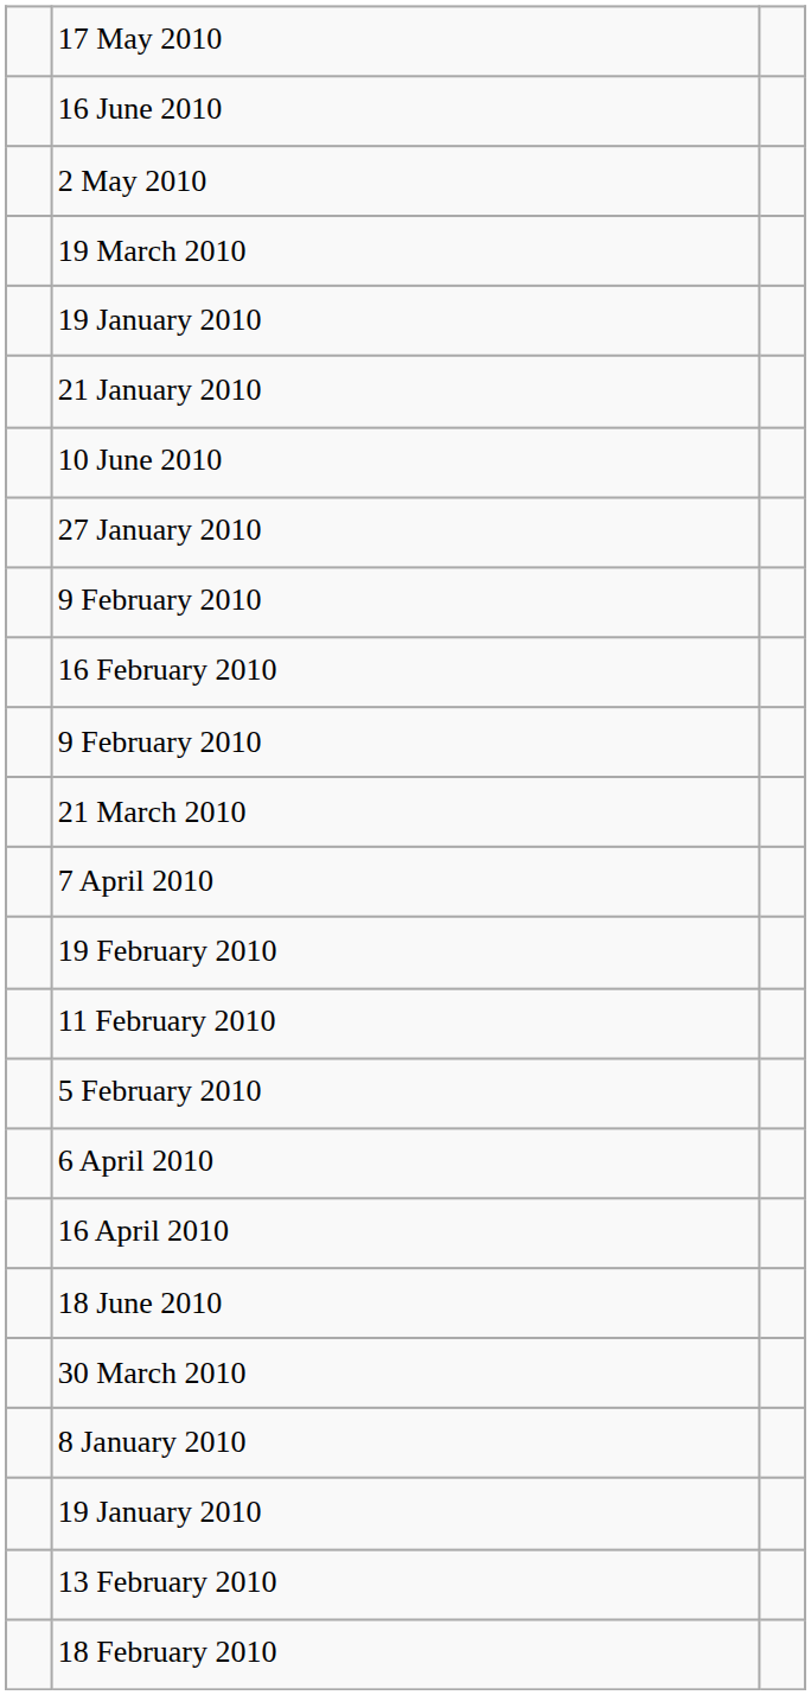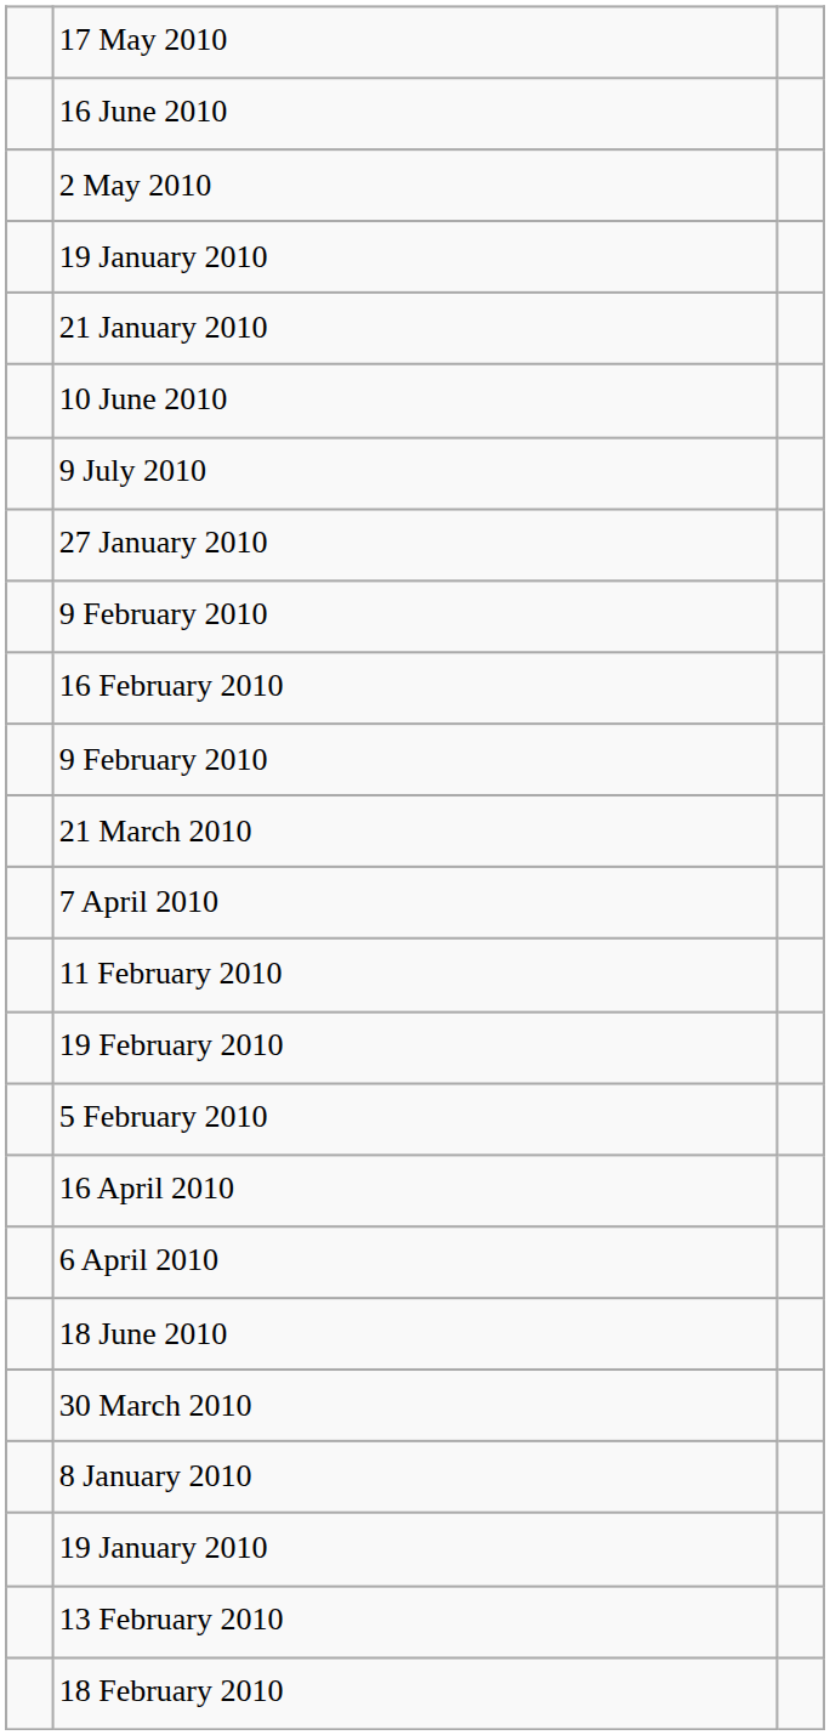- row: 19 March 2010
+ row: 9 July 2010
rows swapped: 11 February 2010 <-> 19 February 2010
rows swapped: 16 April 2010 <-> 6 April 2010
